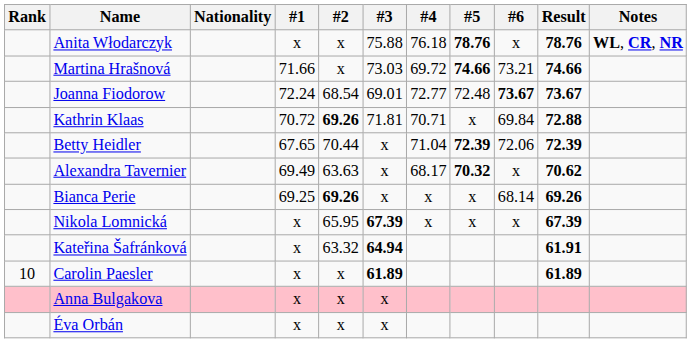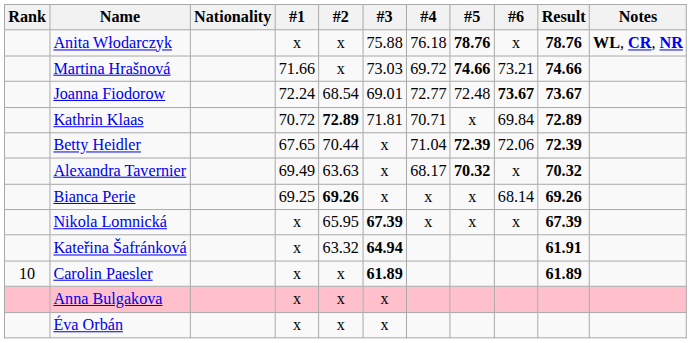Kathrin Klaas | #2: 69.26 -> 72.89
Kathrin Klaas | Result: 72.88 -> 72.89
Alexandra Tavernier | Result: 70.62 -> 70.32
